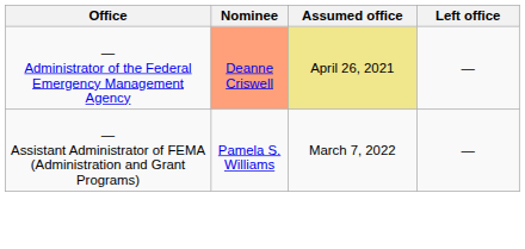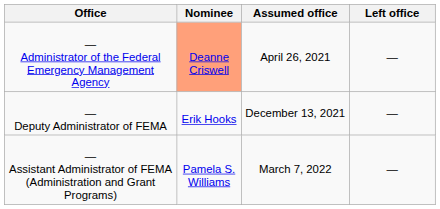— Administrator of the Federal Emergency Management Agency | Assumed office: khaki background -> no background
+ row: — Deputy Administrator of FEMA | Erik Hooks | December 13, 2021 | —
